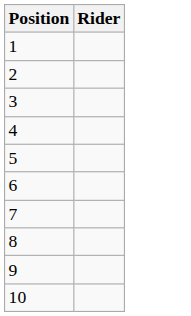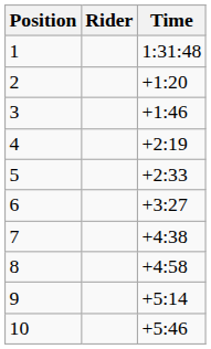+ column: Time | 1:31:48 | +1:20 | +1:46 | +2:19 | +2:33 | +3:27 | +4:38 | +4:58 | +5:14 | +5:46
